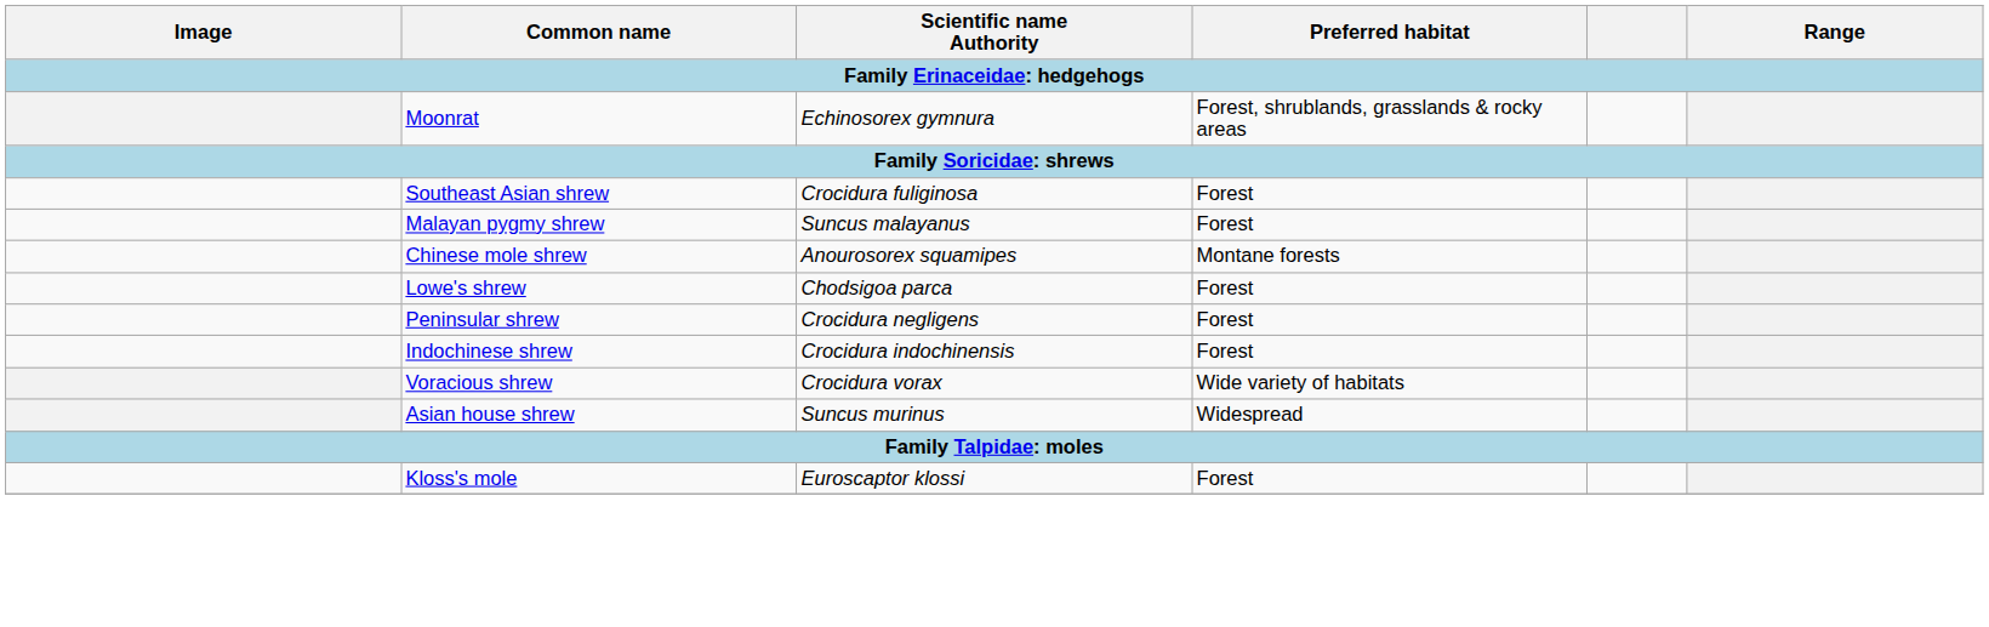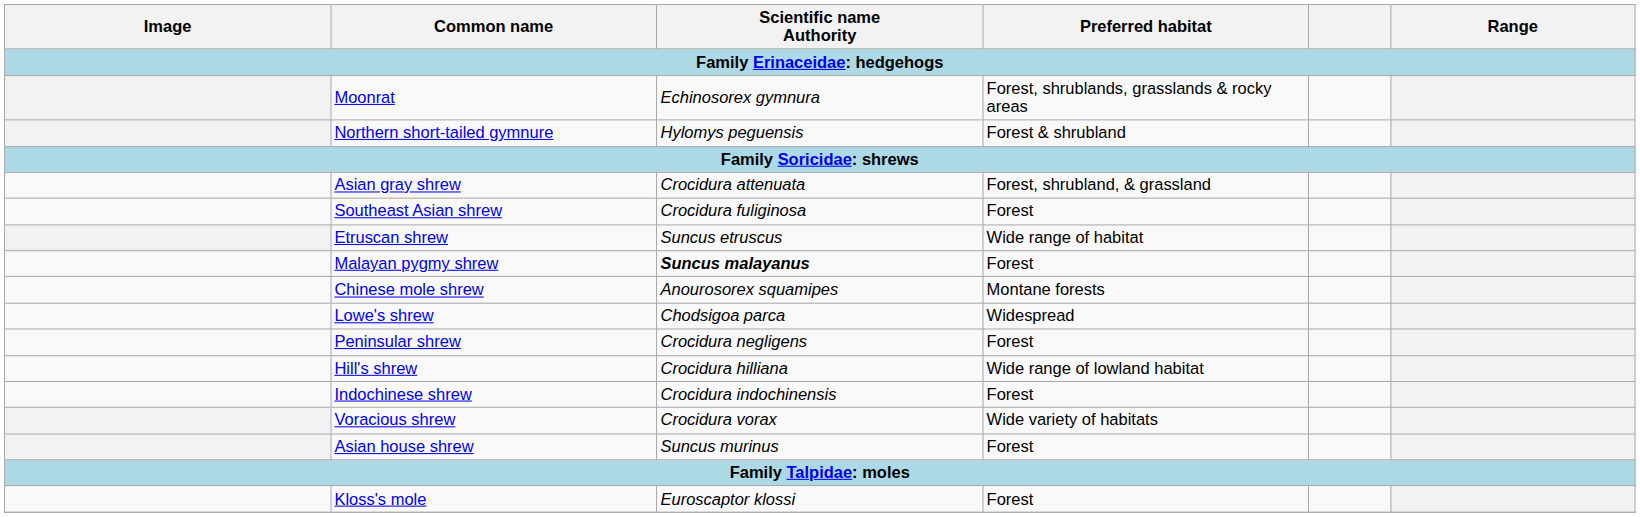+ row: Northern short-tailed gymnure | Hylomys peguensis | Forest & shrubland
+ row: Asian gray shrew | Crocidura attenuata | Forest, shrubland, & grassland
+ row: Etruscan shrew | Suncus etruscus | Wide range of habitat
Malayan pygmy shrew | Scientific name Authority: normal -> bold
Lowe's shrew | Preferred habitat: Forest -> Widespread
+ row: Hill's shrew | Crocidura hilliana | Wide range of lowland habitat
Asian house shrew | Preferred habitat: Widespread -> Forest
